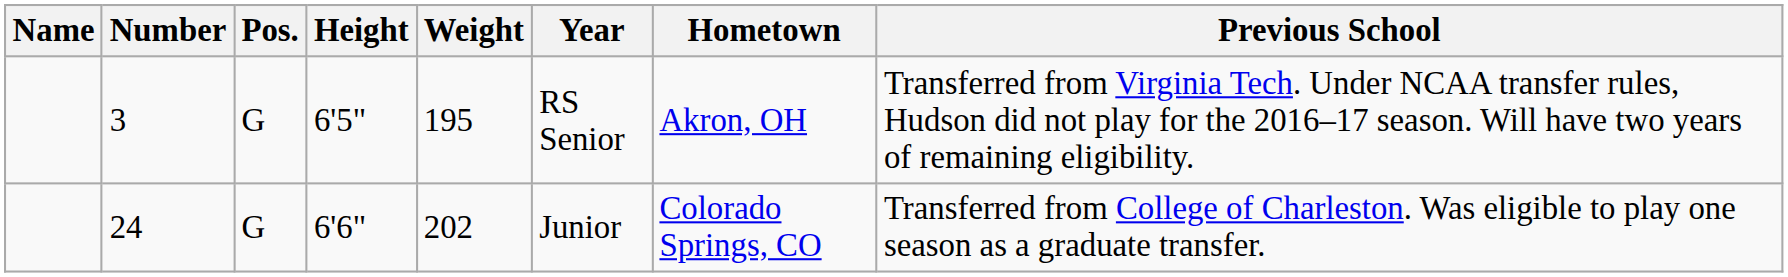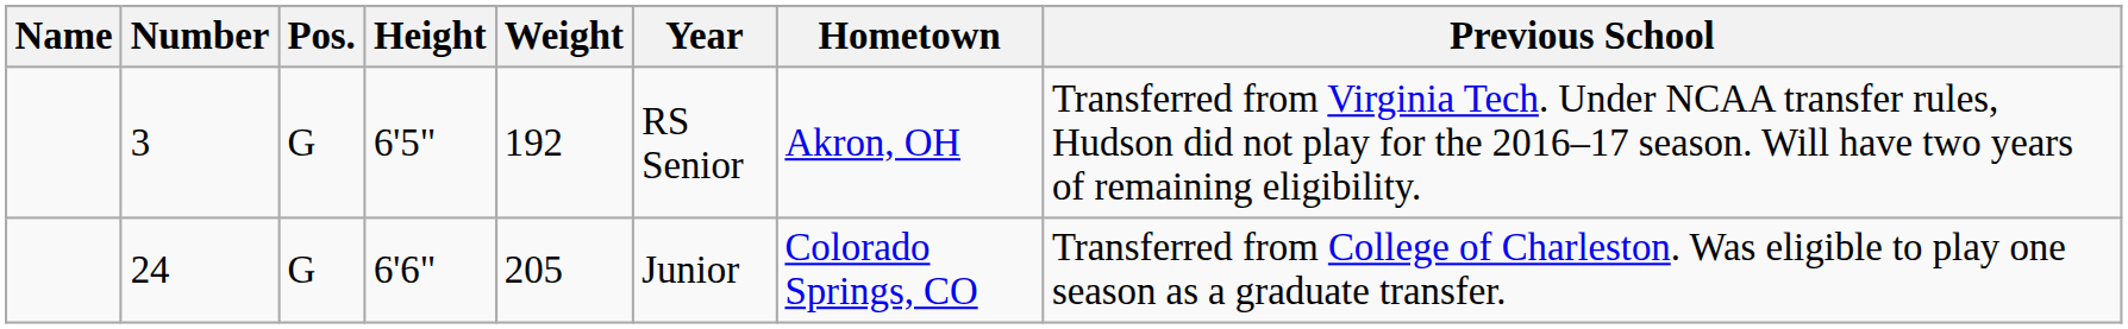3 | Weight: 195 -> 192
24 | Weight: 202 -> 205
